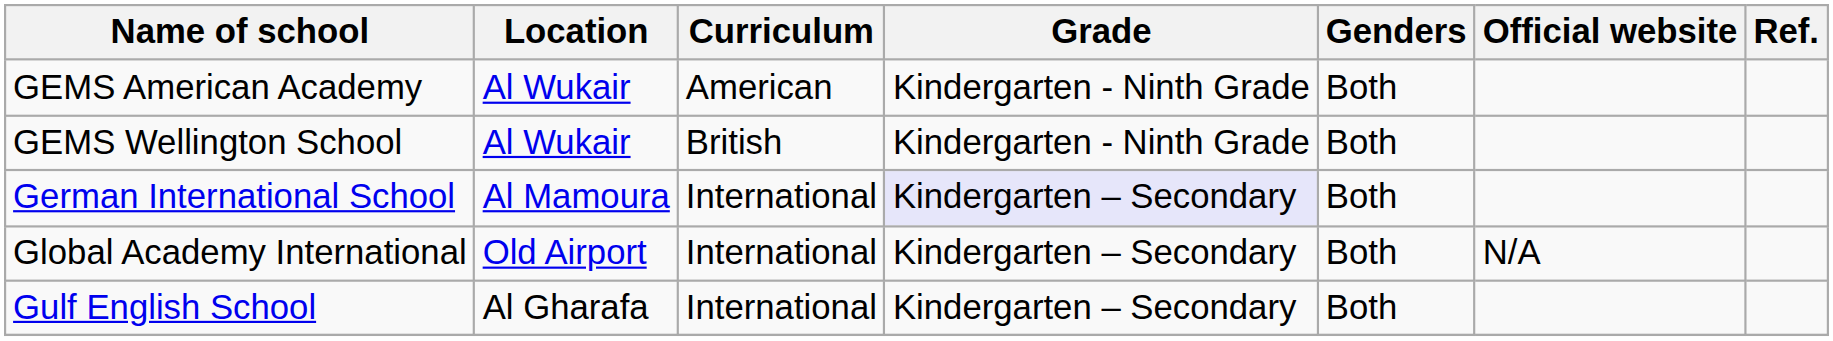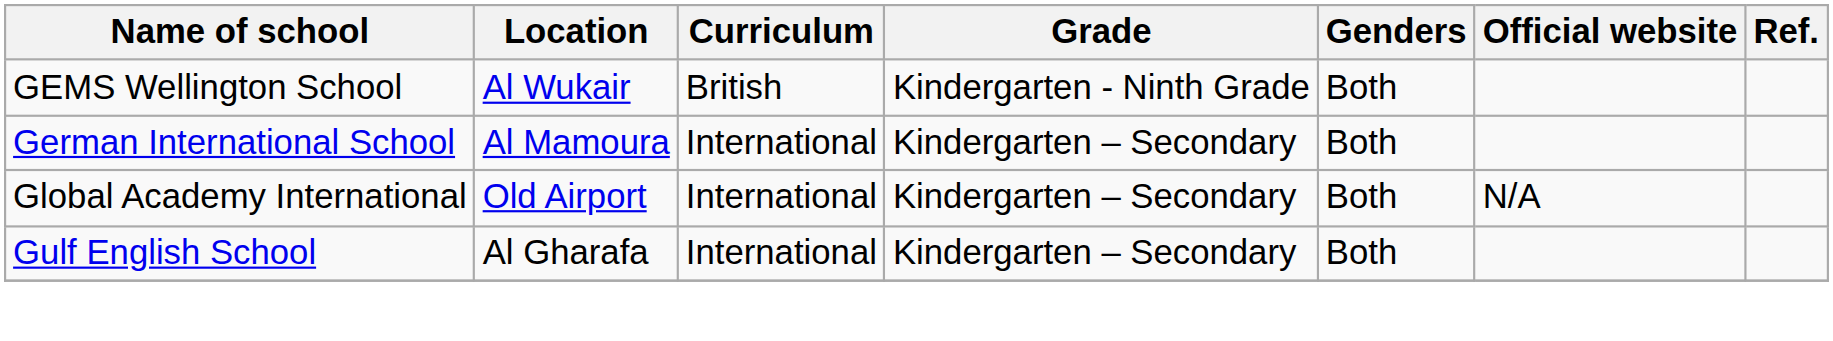- row: GEMS American Academy | Al Wukair | American | Kindergarten - Ninth Grade | Both
German International School | Grade: lavender background -> no background
